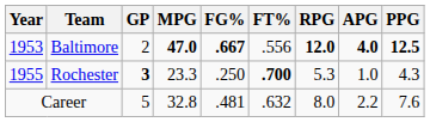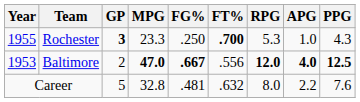rows swapped: Baltimore <-> Rochester
